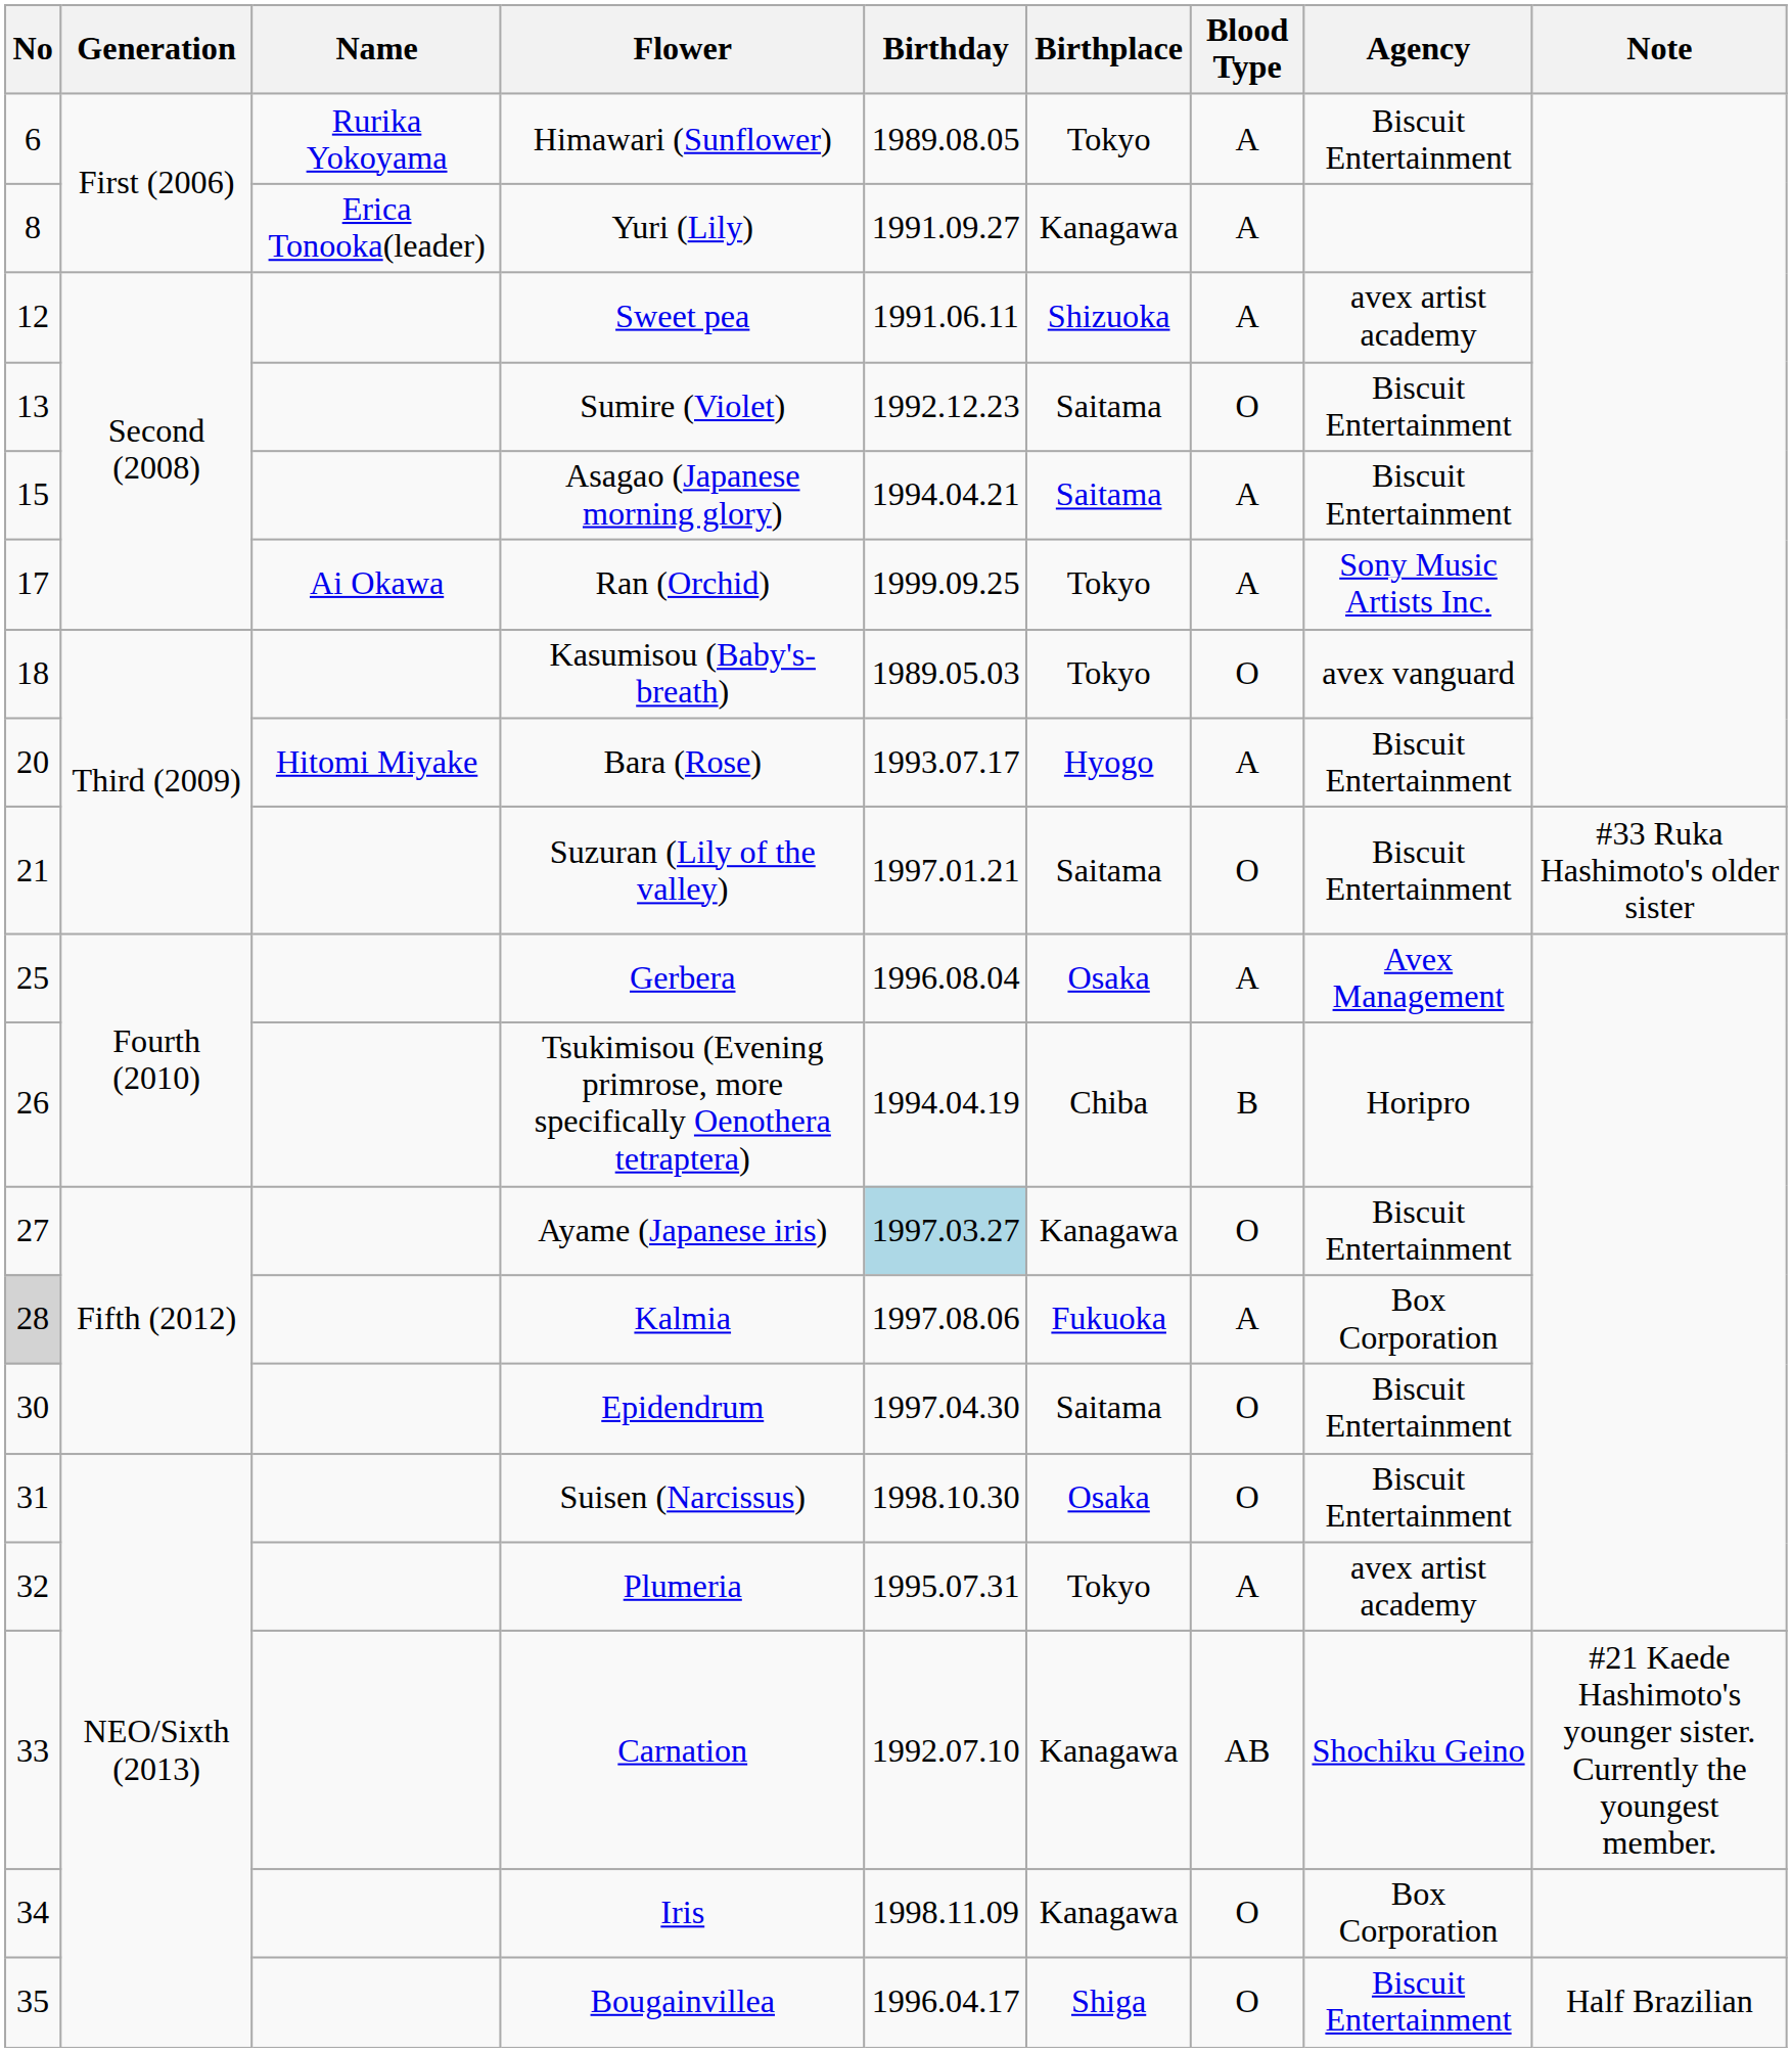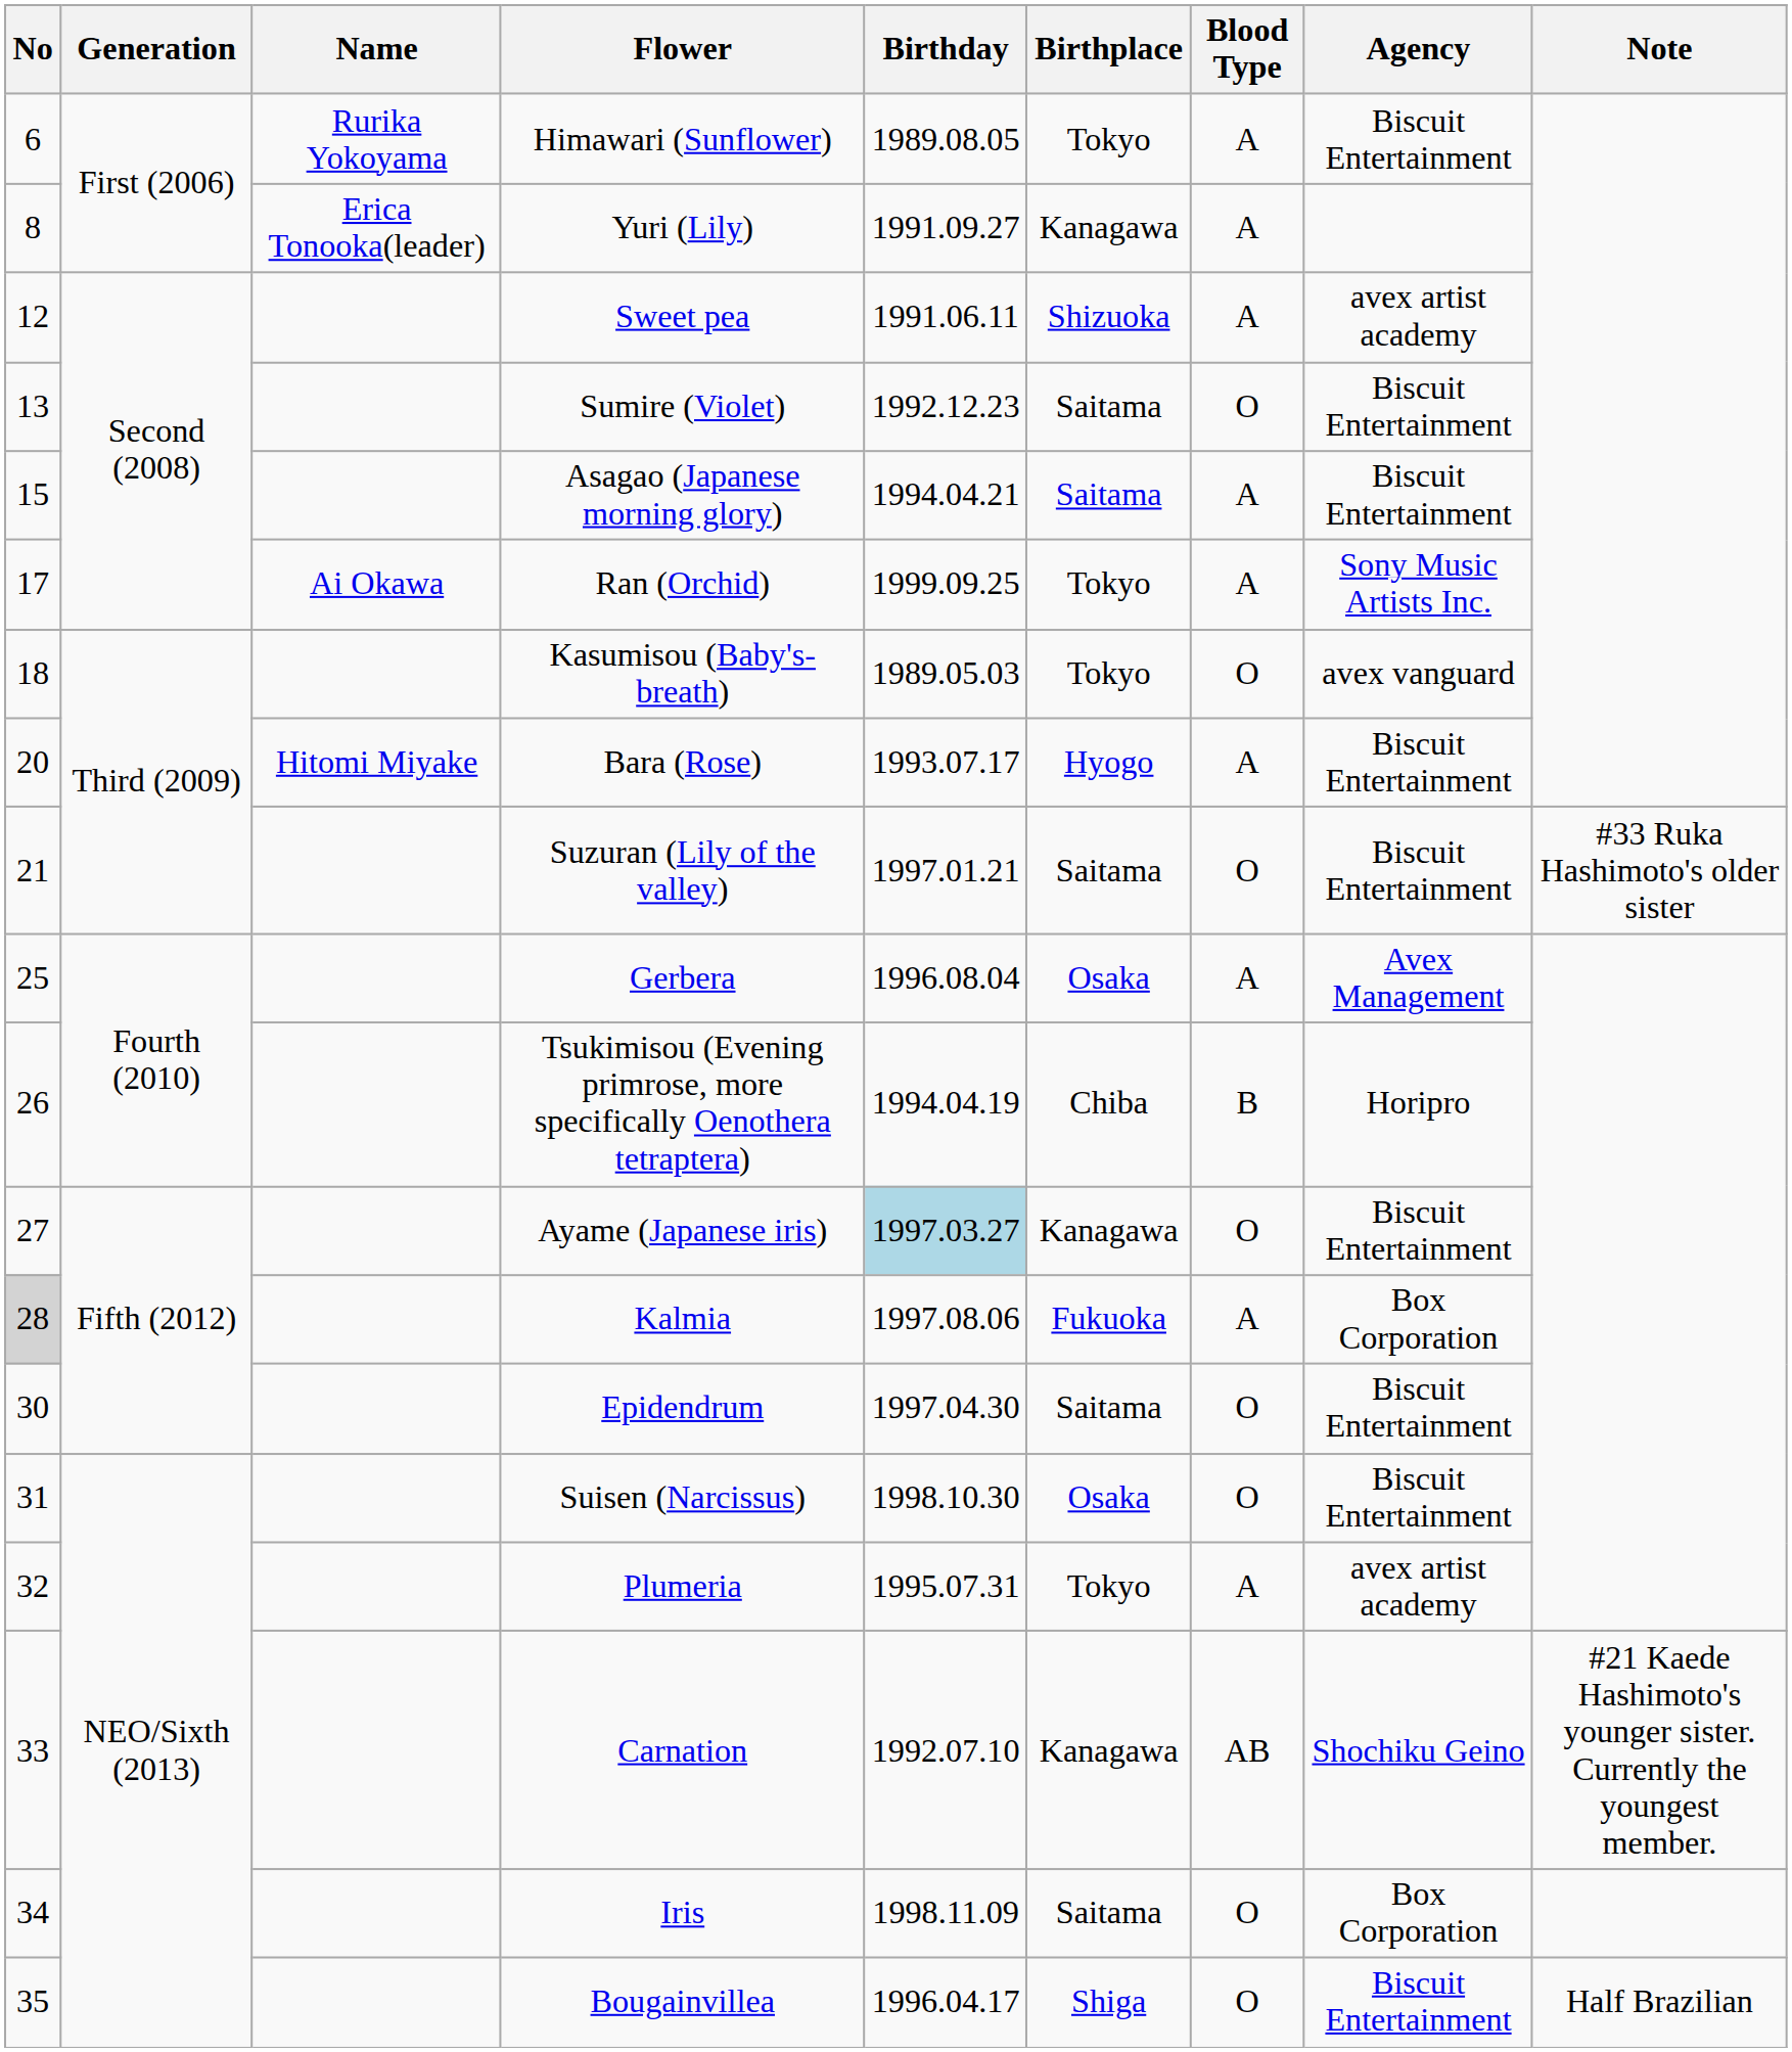Iris | Birthplace: Kanagawa -> Saitama
